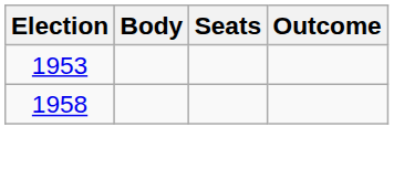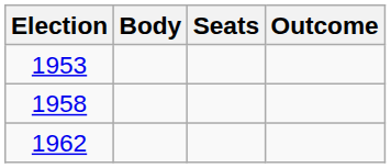+ row: 1962
